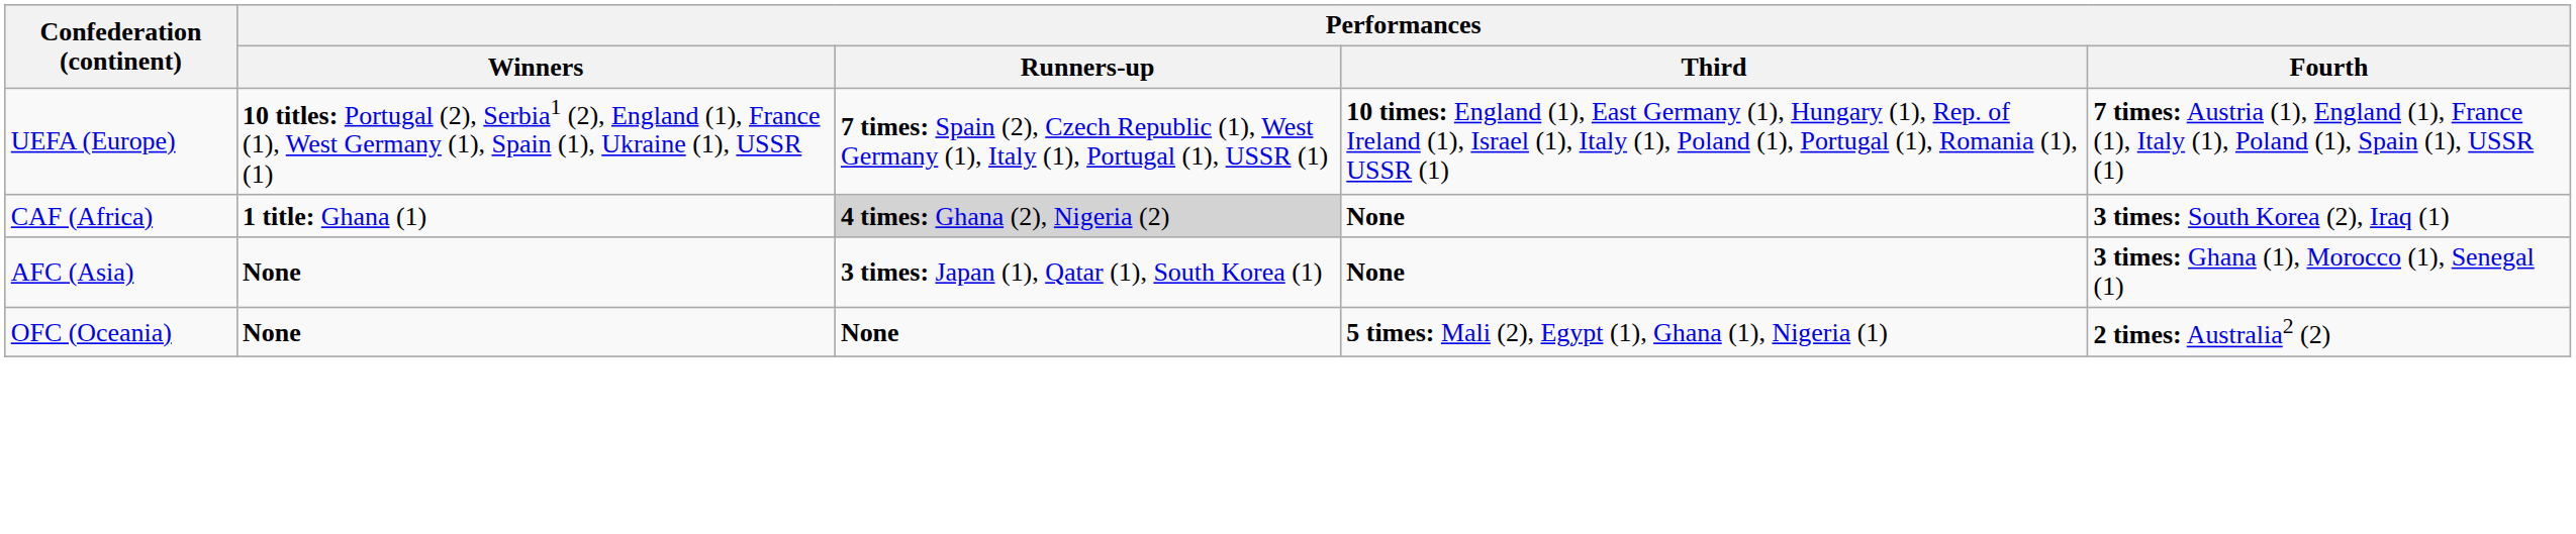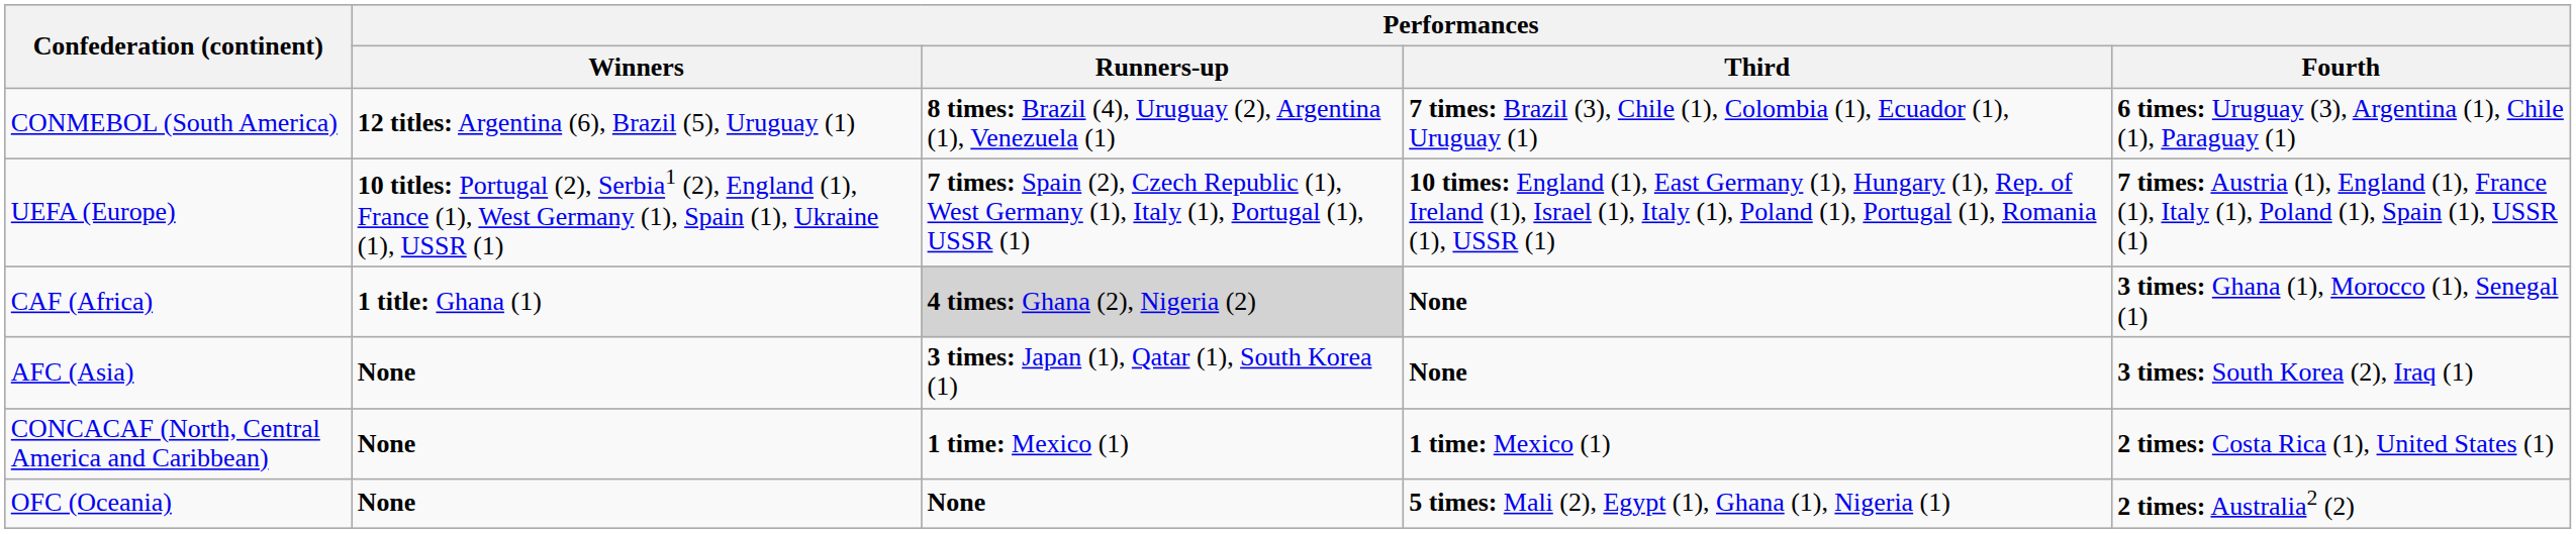+ row: CONMEBOL (South America) | 12 titles: Argentina (6), Brazil (5), Uruguay (1) | 8 times: Brazil (4), Uruguay (2), Argentina (1), Venezuela (1) | 7 times: Brazil (3), Chile (1), Colombia (1), Ecuador (1), Uruguay (1) | 6 times: Uruguay (3), Argentina (1), Chile (1), Paraguay (1)
CAF (Africa) | Performances / Fourth: 3 times: South Korea (2), Iraq (1) -> 3 times: Ghana (1), Morocco (1), Senegal (1)
AFC (Asia) | Performances / Fourth: 3 times: Ghana (1), Morocco (1), Senegal (1) -> 3 times: South Korea (2), Iraq (1)
+ row: CONCACAF (North, Central America and Caribbean) | None | 1 time: Mexico (1) | 1 time: Mexico (1) | 2 times: Costa Rica (1), United States (1)
